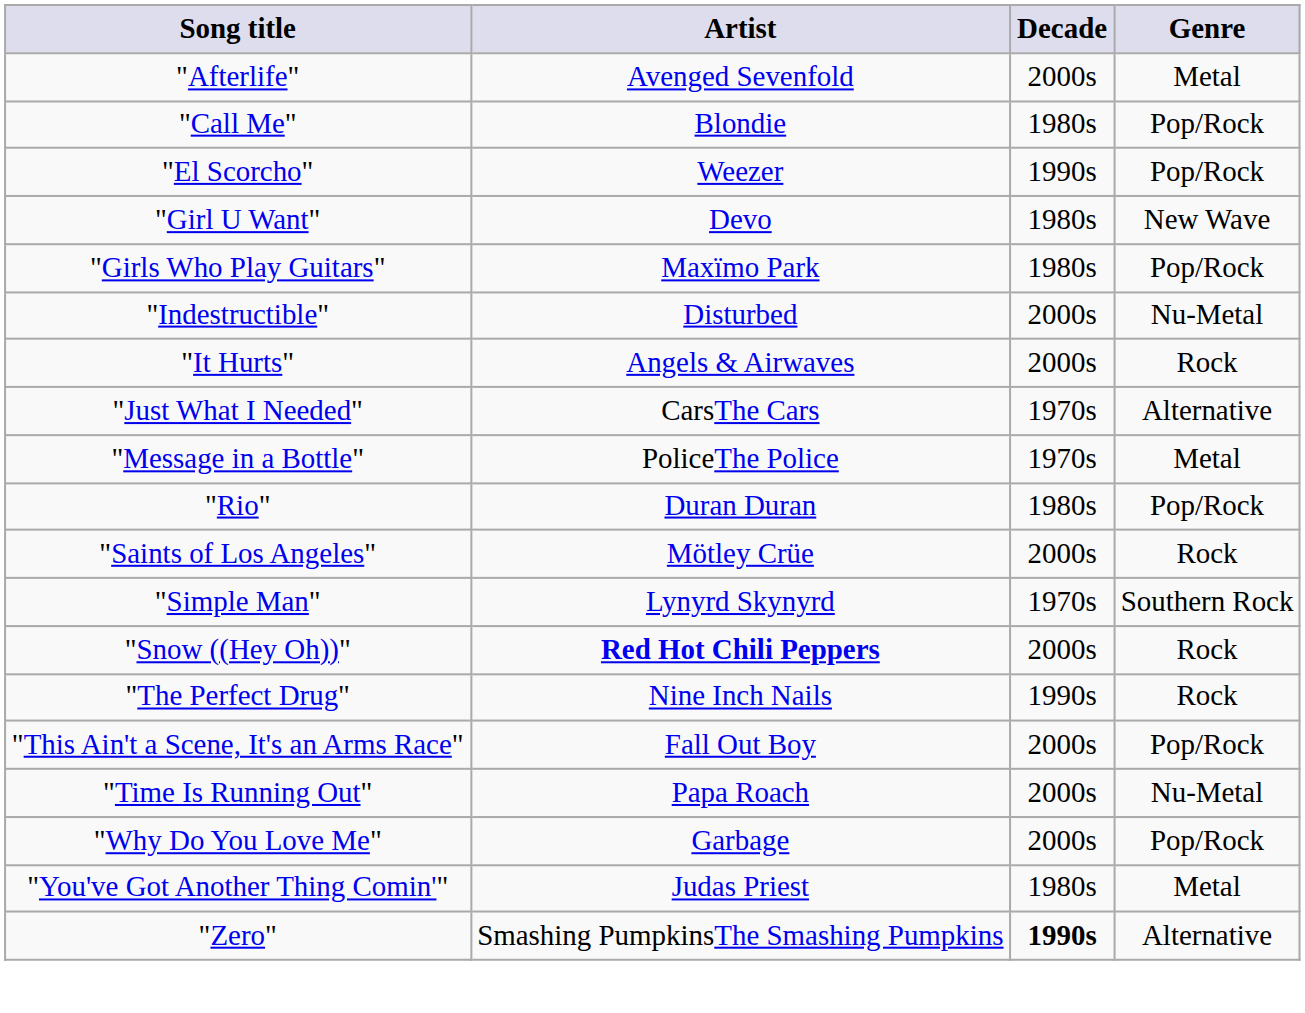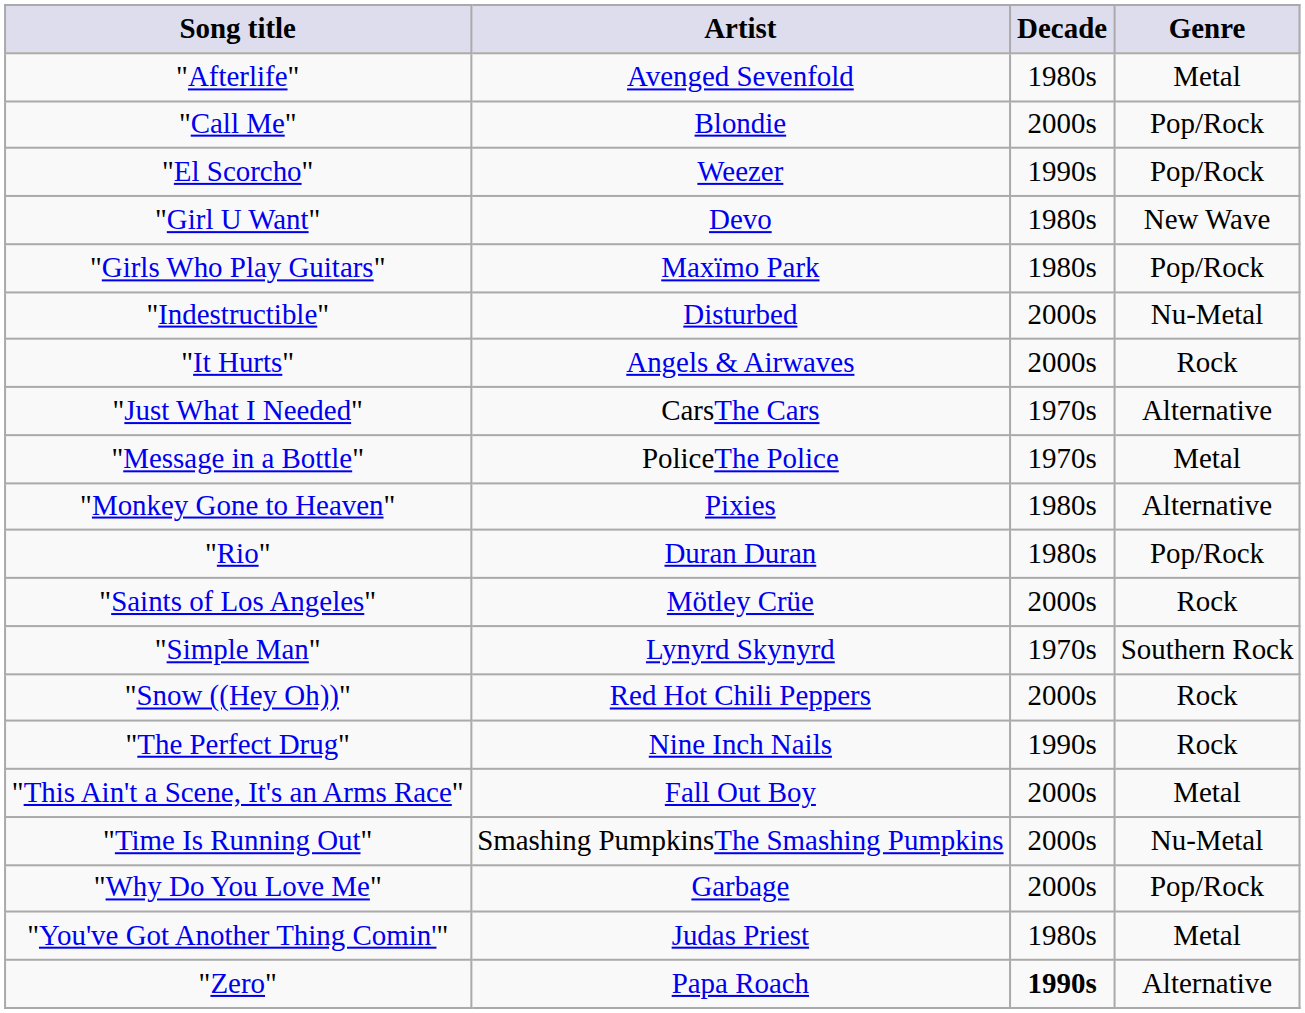"Afterlife" | Decade: 2000s -> 1980s
"Call Me" | Decade: 1980s -> 2000s
+ row: "Monkey Gone to Heaven" | Pixies | 1980s | Alternative
"Snow ((Hey Oh))" | Artist: bold -> normal
"This Ain't a Scene, It's an Arms Race" | Genre: Pop/Rock -> Metal
"Time Is Running Out" | Artist: Papa Roach -> Smashing PumpkinsThe Smashing Pumpkins
"Zero" | Artist: Smashing PumpkinsThe Smashing Pumpkins -> Papa Roach
